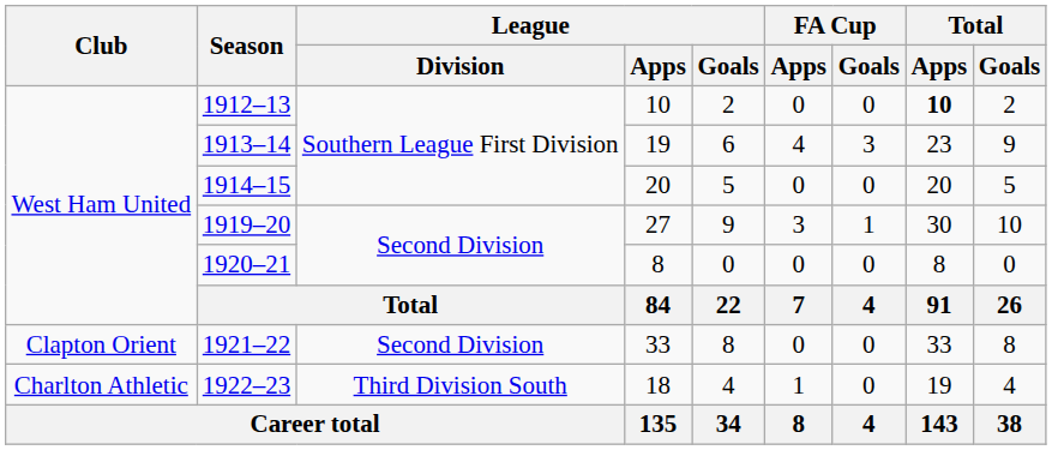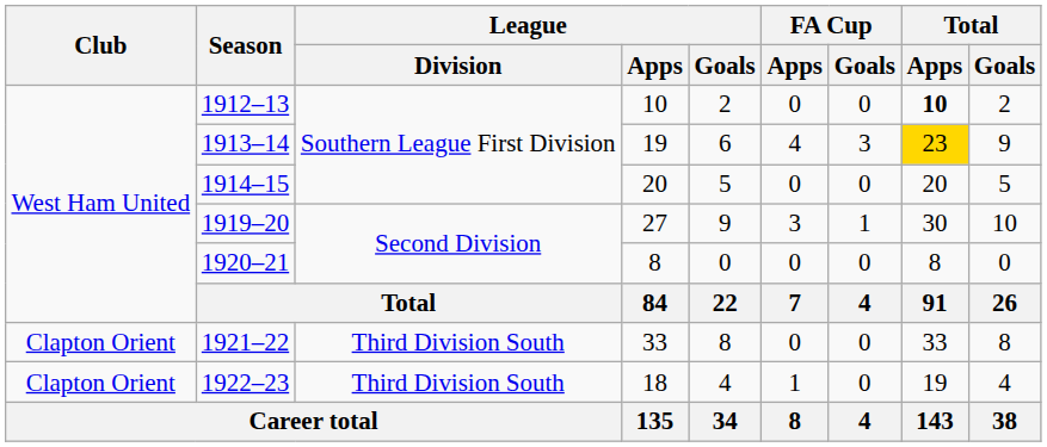1913–14 | Total / Apps: no background -> gold background
1921–22 | League / Division: Second Division -> Third Division South
1922–23 | Club: Charlton Athletic -> Clapton Orient
